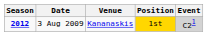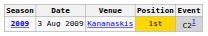3 Aug 2009 | Season: 2012 -> 2009
